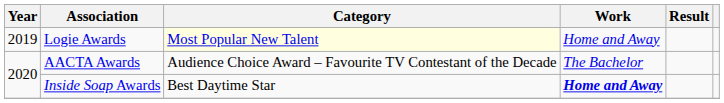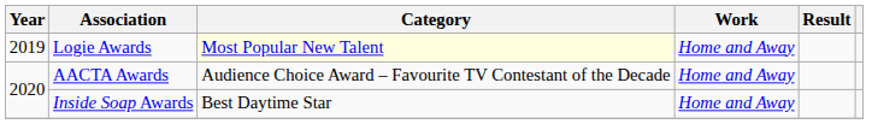AACTA Awards | Work: The Bachelor -> Home and Away
Inside Soap Awards | Work: bold -> normal
